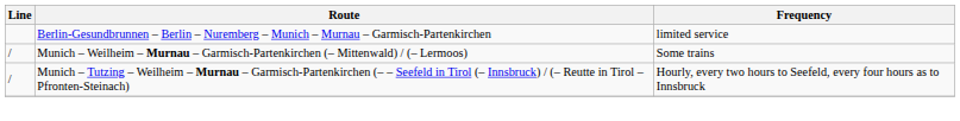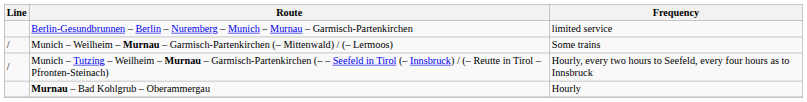+ row: Murnau – Bad Kohlgrub – Oberammergau | Hourly
